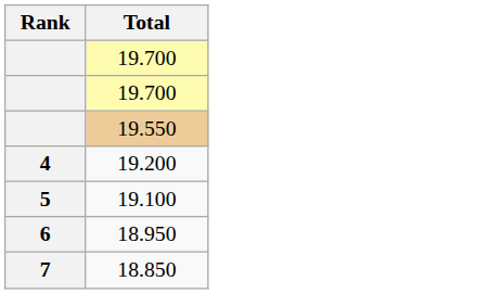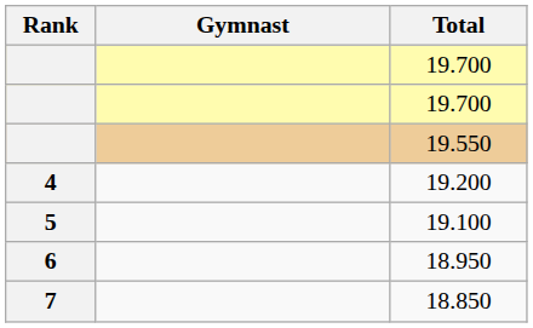+ column: Gymnast
